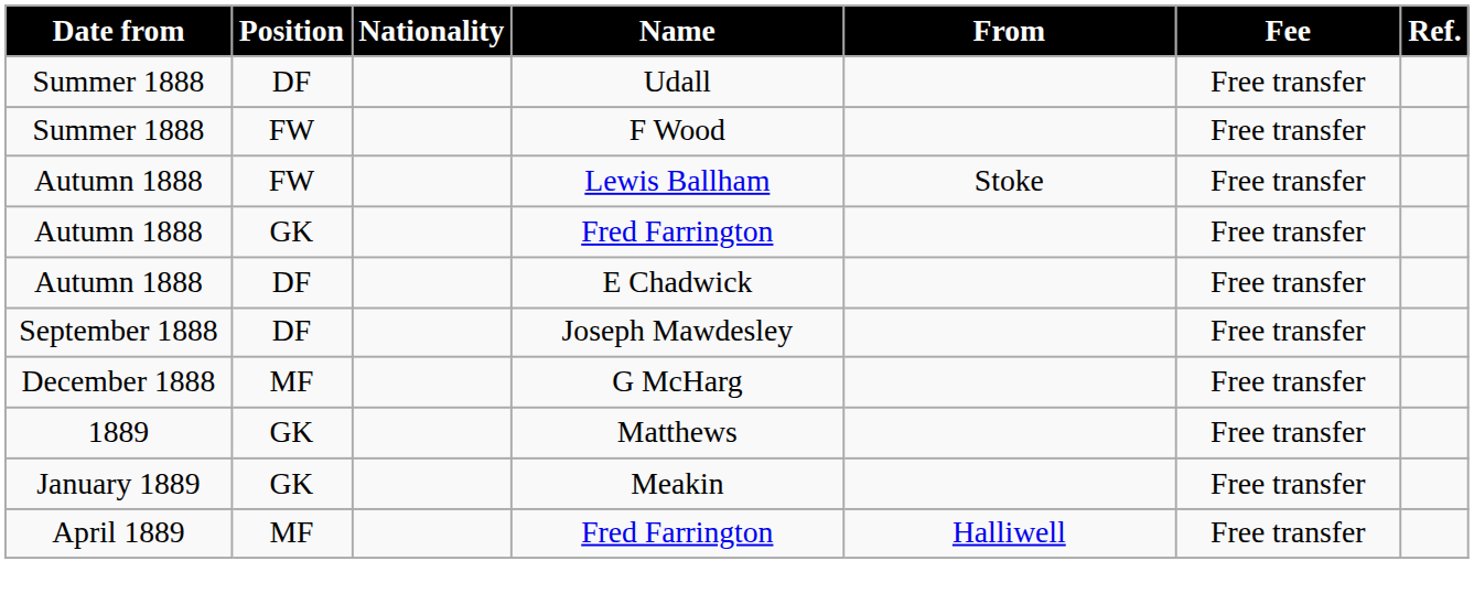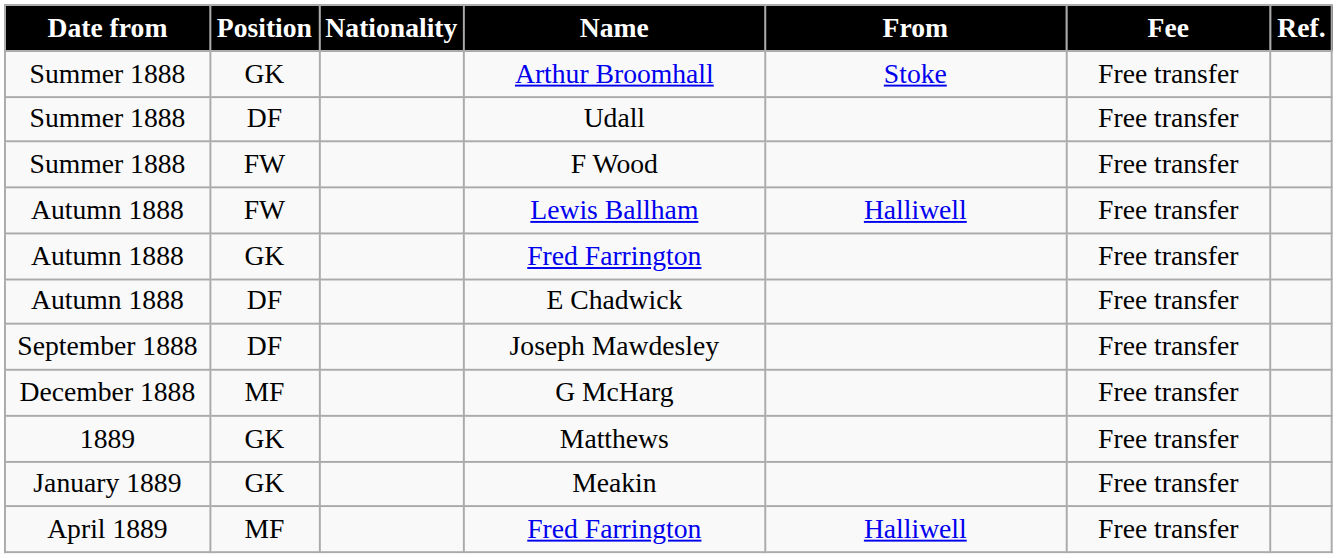+ row: Summer 1888 | GK | Arthur Broomhall | Stoke | Free transfer
Lewis Ballham | From: Stoke -> Halliwell
